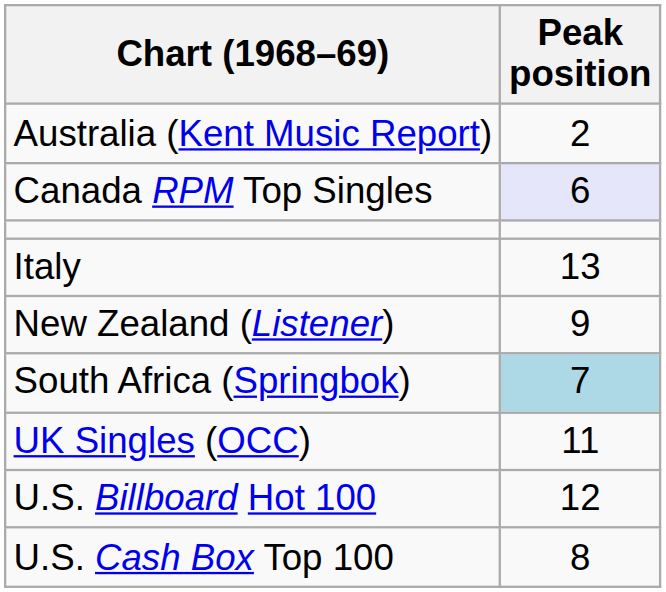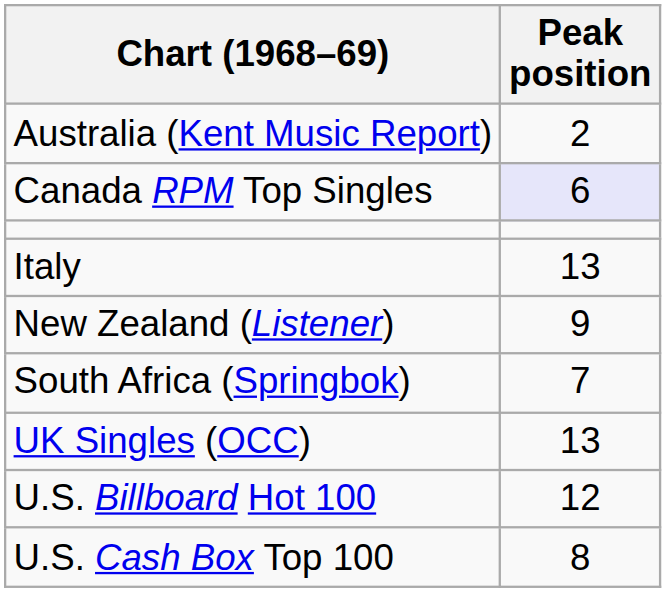South Africa (Springbok) | Peak position: lightblue background -> no background
UK Singles (OCC) | Peak position: 11 -> 13
